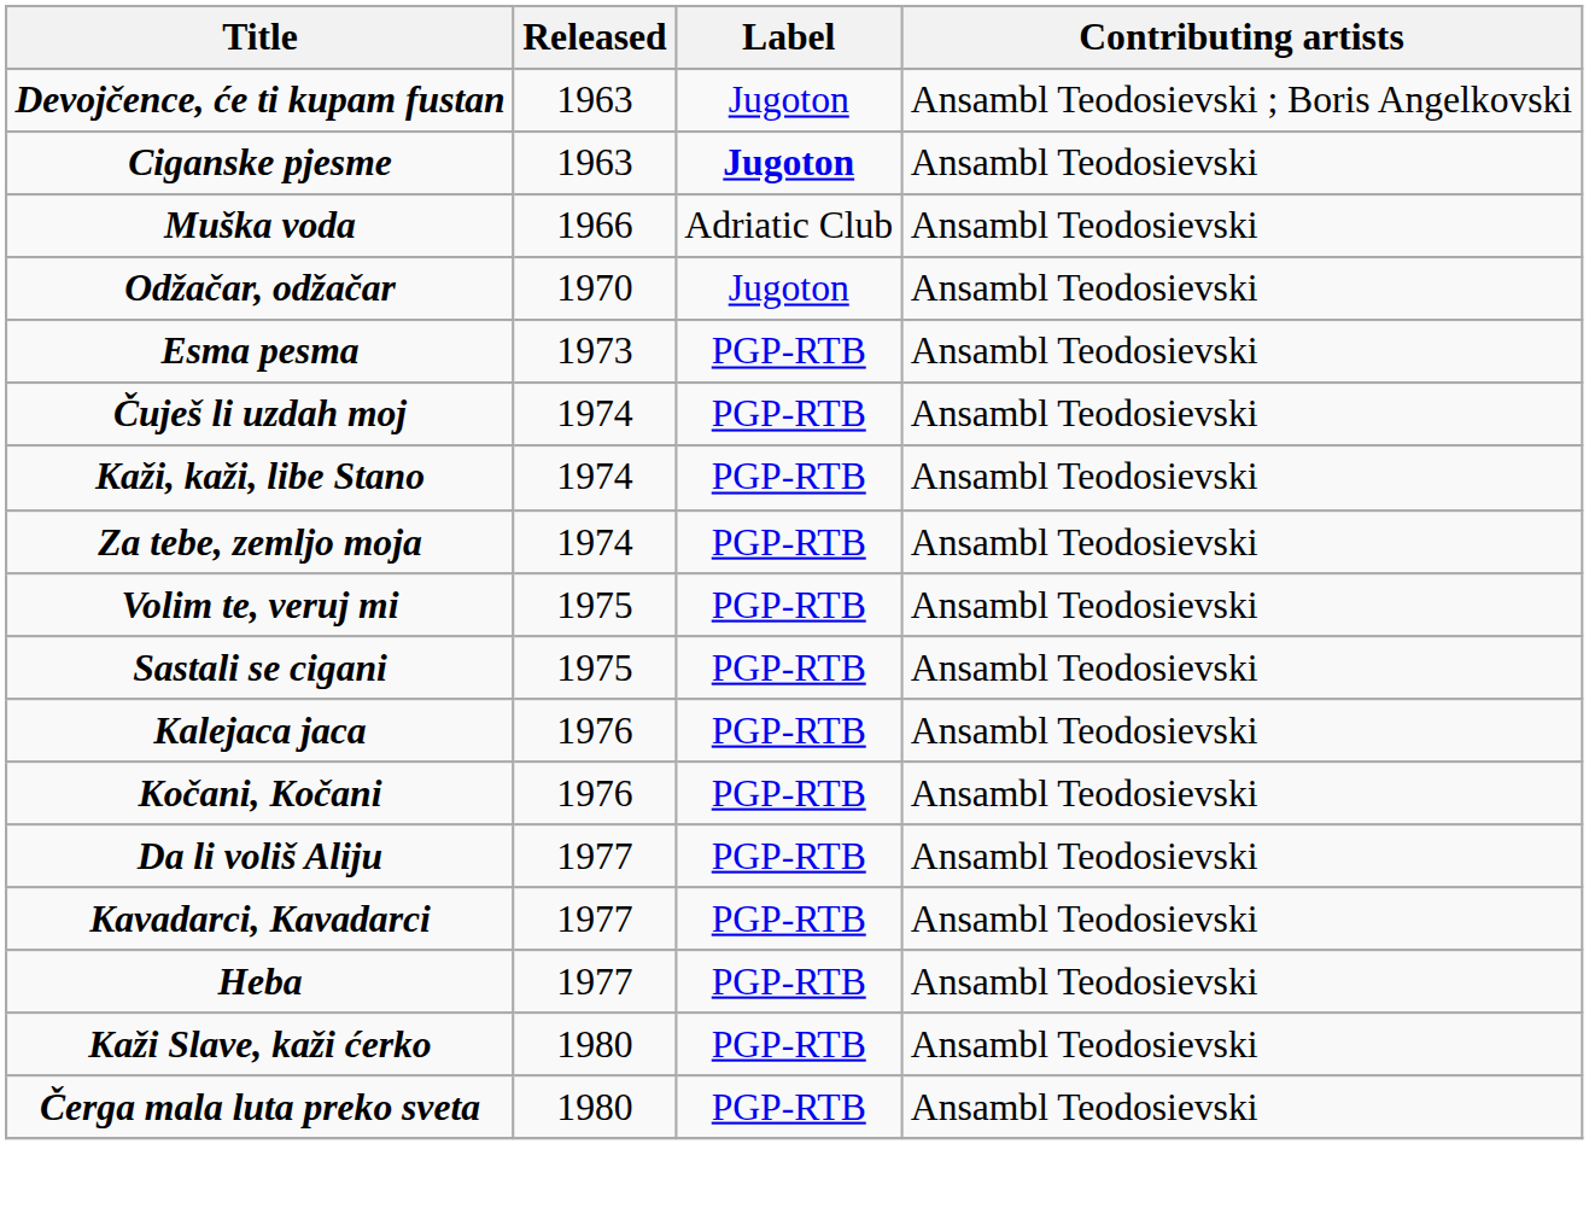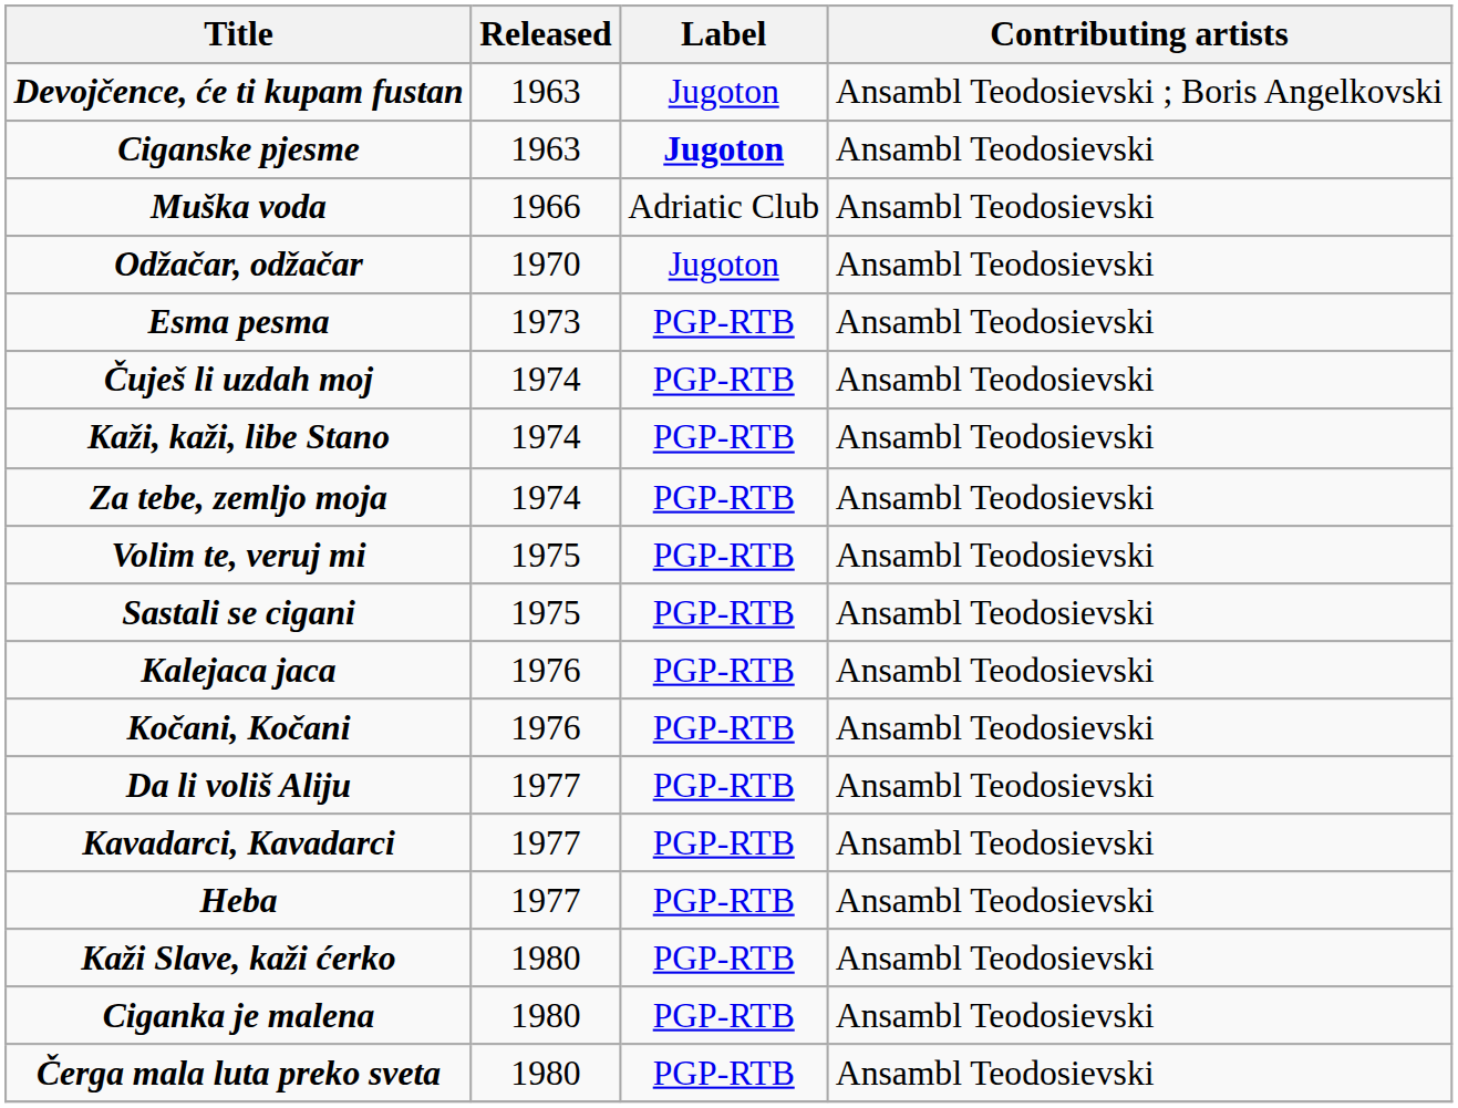+ row: Ciganka je malena | 1980 | PGP-RTB | Ansambl Teodosievski
